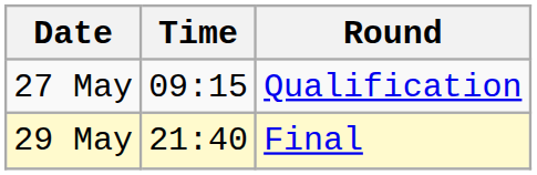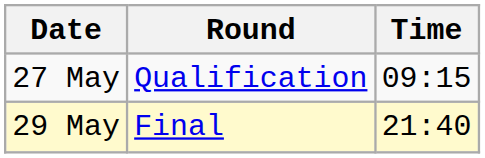columns swapped: Time <-> Round
